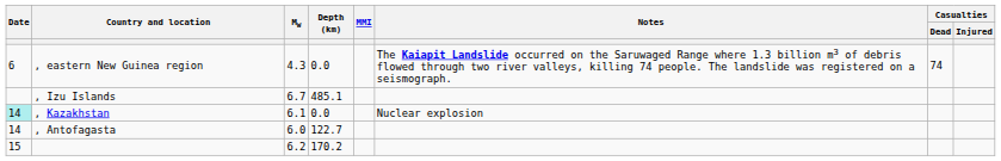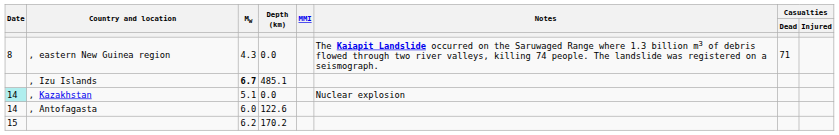, eastern New Guinea region | Date: 6 -> 8
, eastern New Guinea region | Casualties / Dead: 74 -> 71
, Izu Islands | Mw: normal -> bold
, Kazakhstan | Mw: 6.1 -> 5.1
, Antofagasta | Depth (km): 122.7 -> 122.6
